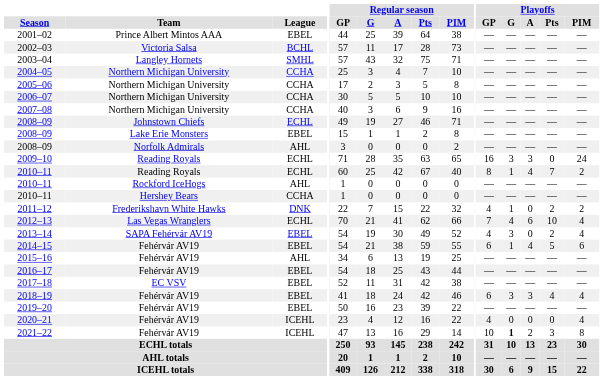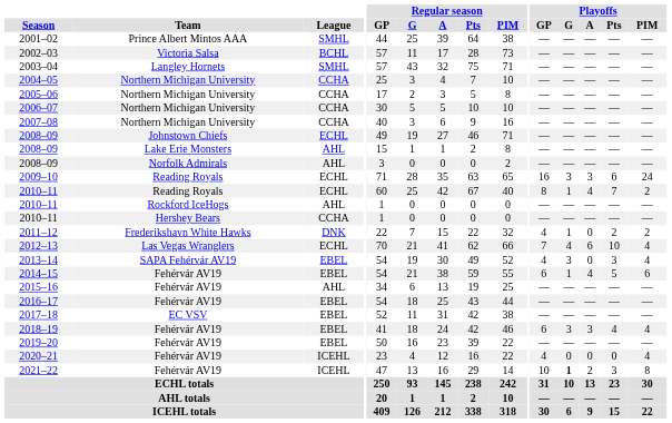2001–02 | League: EBEL -> SMHL
2008–09 / Lake Erie Monsters | League: EBEL -> AHL
2009–10 | Playoffs / Pts: 0 -> 6
2013–14 | Playoffs / Pts: 2 -> 3
